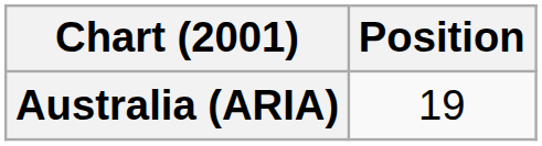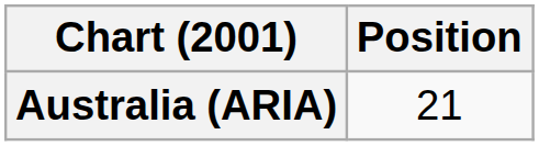Australia (ARIA) | Position: 19 -> 21
